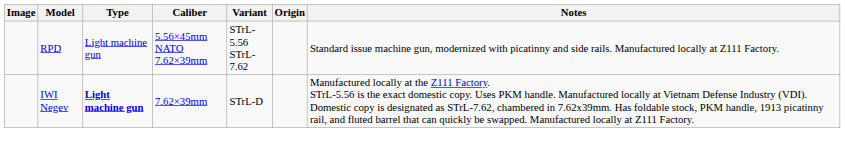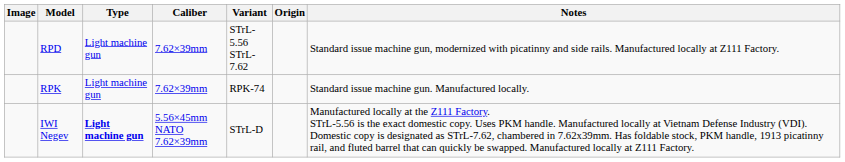RPD | Caliber: 5.56×45mm NATO 7.62×39mm -> 7.62×39mm
+ row: RPK | Light machine gun | 7.62×39mm | RPK-74 | Standard issue machine gun. Manufactured locally.
IWI Negev | Caliber: 7.62×39mm -> 5.56×45mm NATO 7.62×39mm
